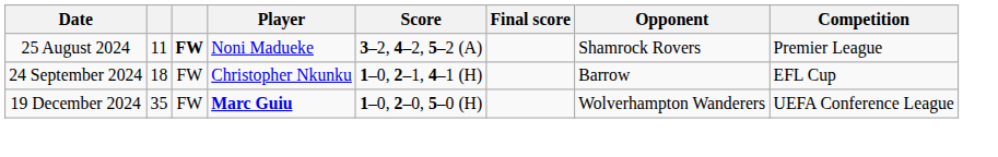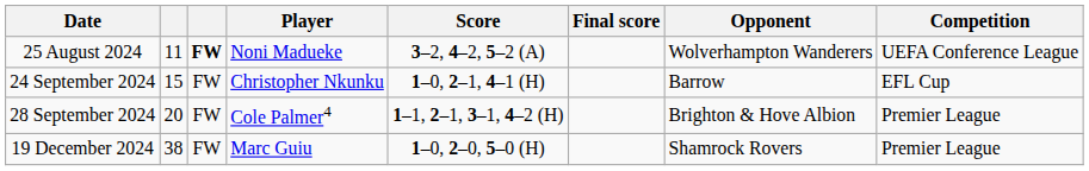25 August 2024 | Opponent: Shamrock Rovers -> Wolverhampton Wanderers
25 August 2024 | Competition: Premier League -> UEFA Conference League
24 September 2024 | column 2: 18 -> 15
+ row: 28 September 2024 | 20 | FW | Cole Palmer4 | 1–1, 2–1, 3–1, 4–2 (H) | Brighton & Hove Albion | Premier League
19 December 2024 | column 2: 35 -> 38
19 December 2024 | Player: bold -> normal
19 December 2024 | Opponent: Wolverhampton Wanderers -> Shamrock Rovers
19 December 2024 | Competition: UEFA Conference League -> Premier League
